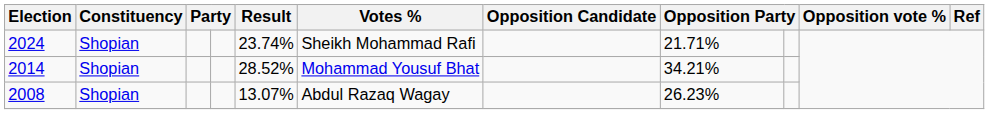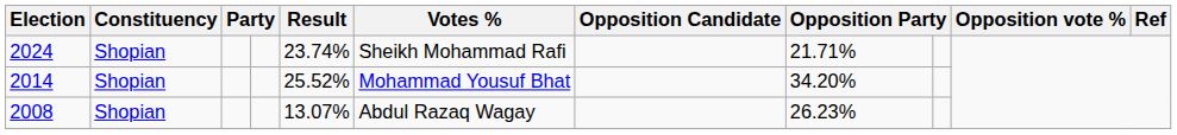2014 | Result: 28.52% -> 25.52%
2014 | column 8: 34.21% -> 34.20%
